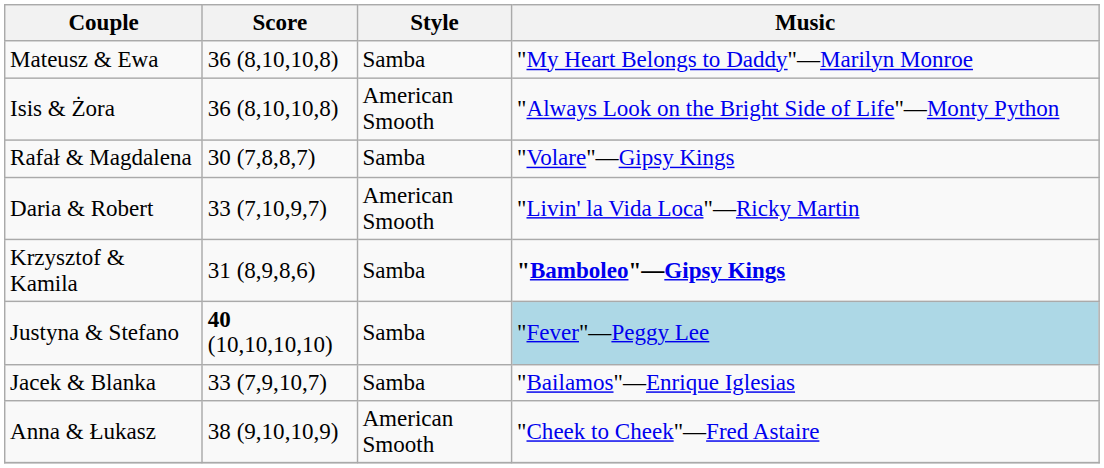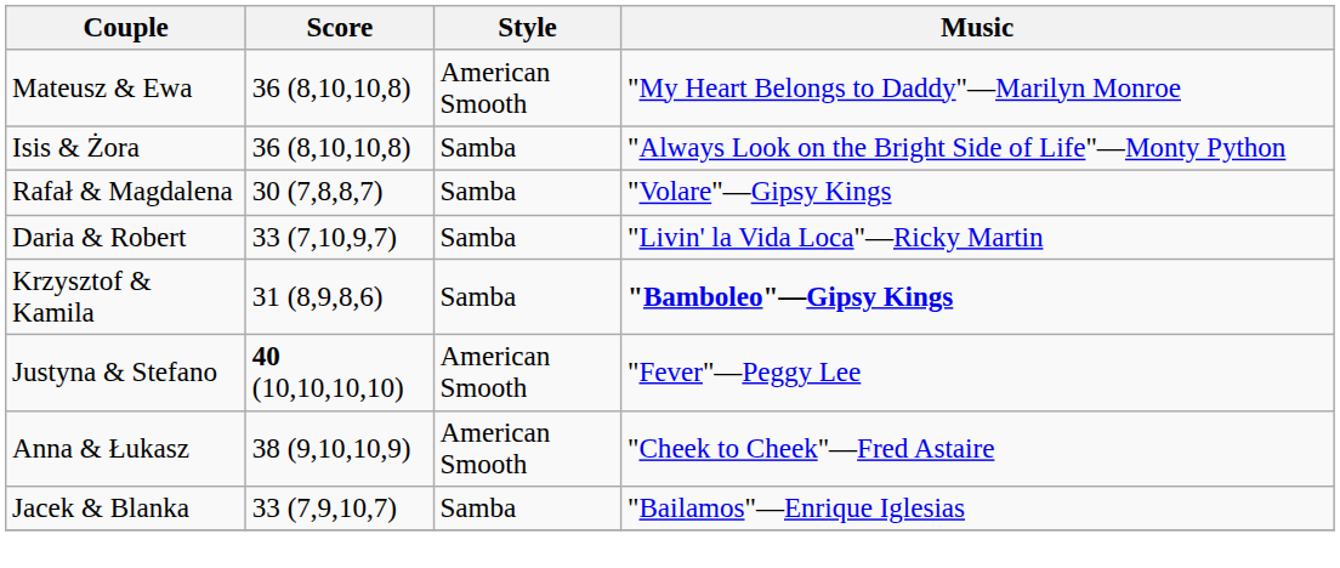Mateusz & Ewa | Style: Samba -> American Smooth
Isis & Żora | Style: American Smooth -> Samba
Daria & Robert | Style: American Smooth -> Samba
Justyna & Stefano | Style: Samba -> American Smooth
Justyna & Stefano | Music: lightblue background -> no background
rows swapped: Jacek & Blanka <-> Anna & Łukasz
